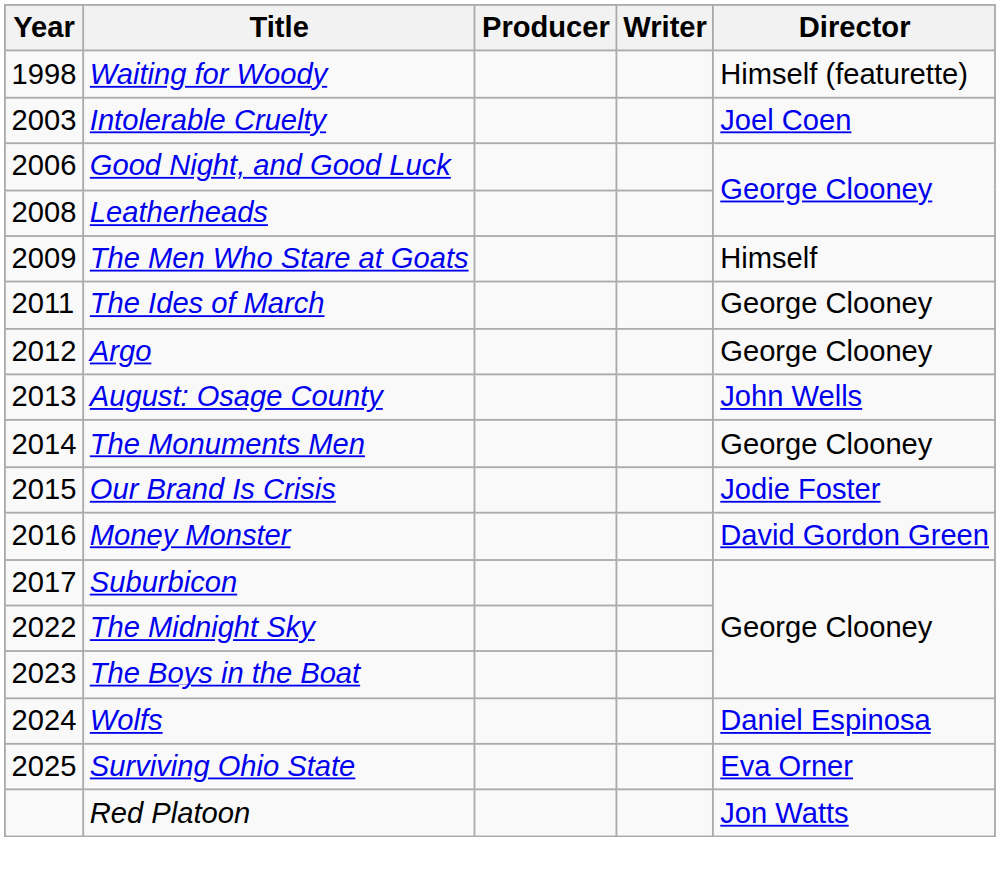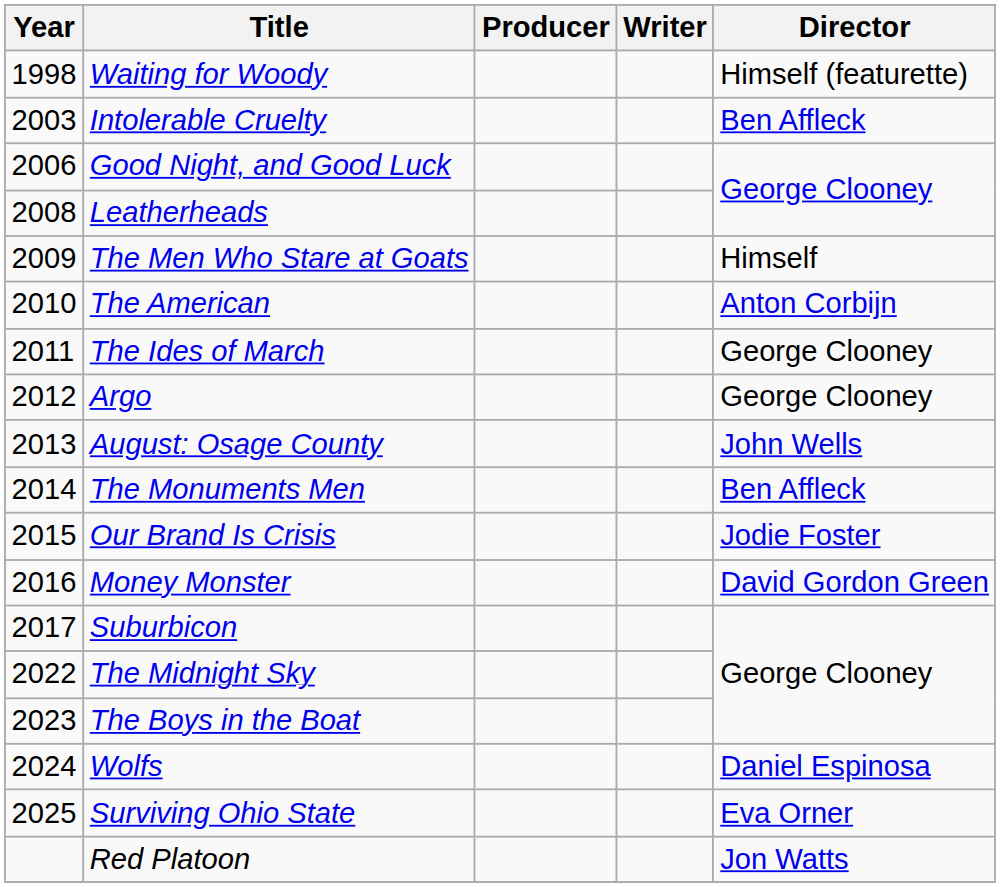Intolerable Cruelty | Director: Joel Coen -> Ben Affleck
+ row: 2010 | The American | Anton Corbijn
The Monuments Men | Director: George Clooney -> Ben Affleck
